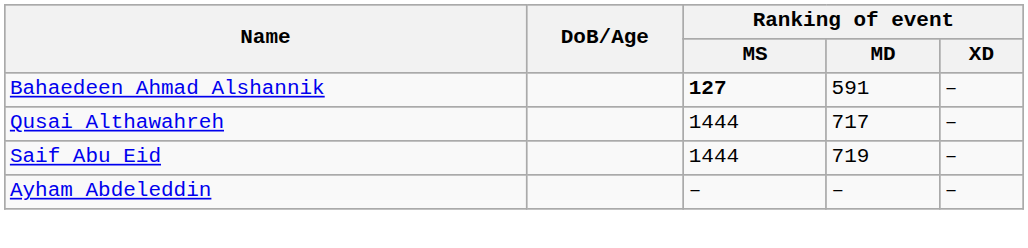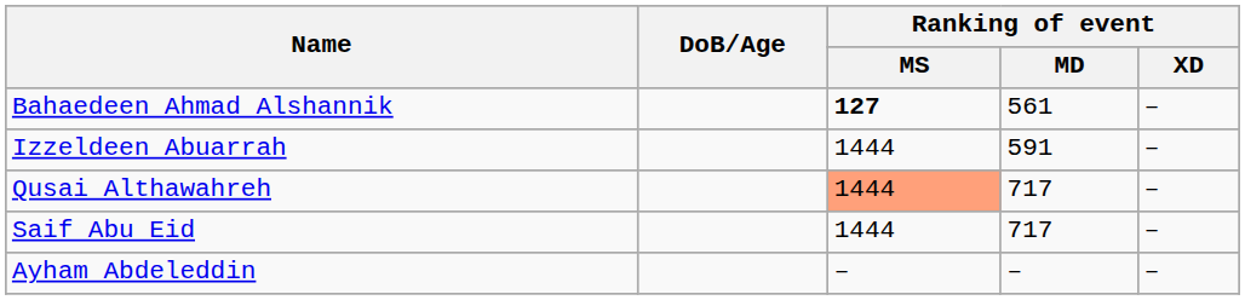Bahaedeen Ahmad Alshannik | Ranking of event / MD: 591 -> 561
+ row: Izzeldeen Abuarrah | 1444 | 591 | –
Qusai Althawahreh | Ranking of event / MS: no background -> lightsalmon background
Saif Abu Eid | Ranking of event / MD: 719 -> 717
